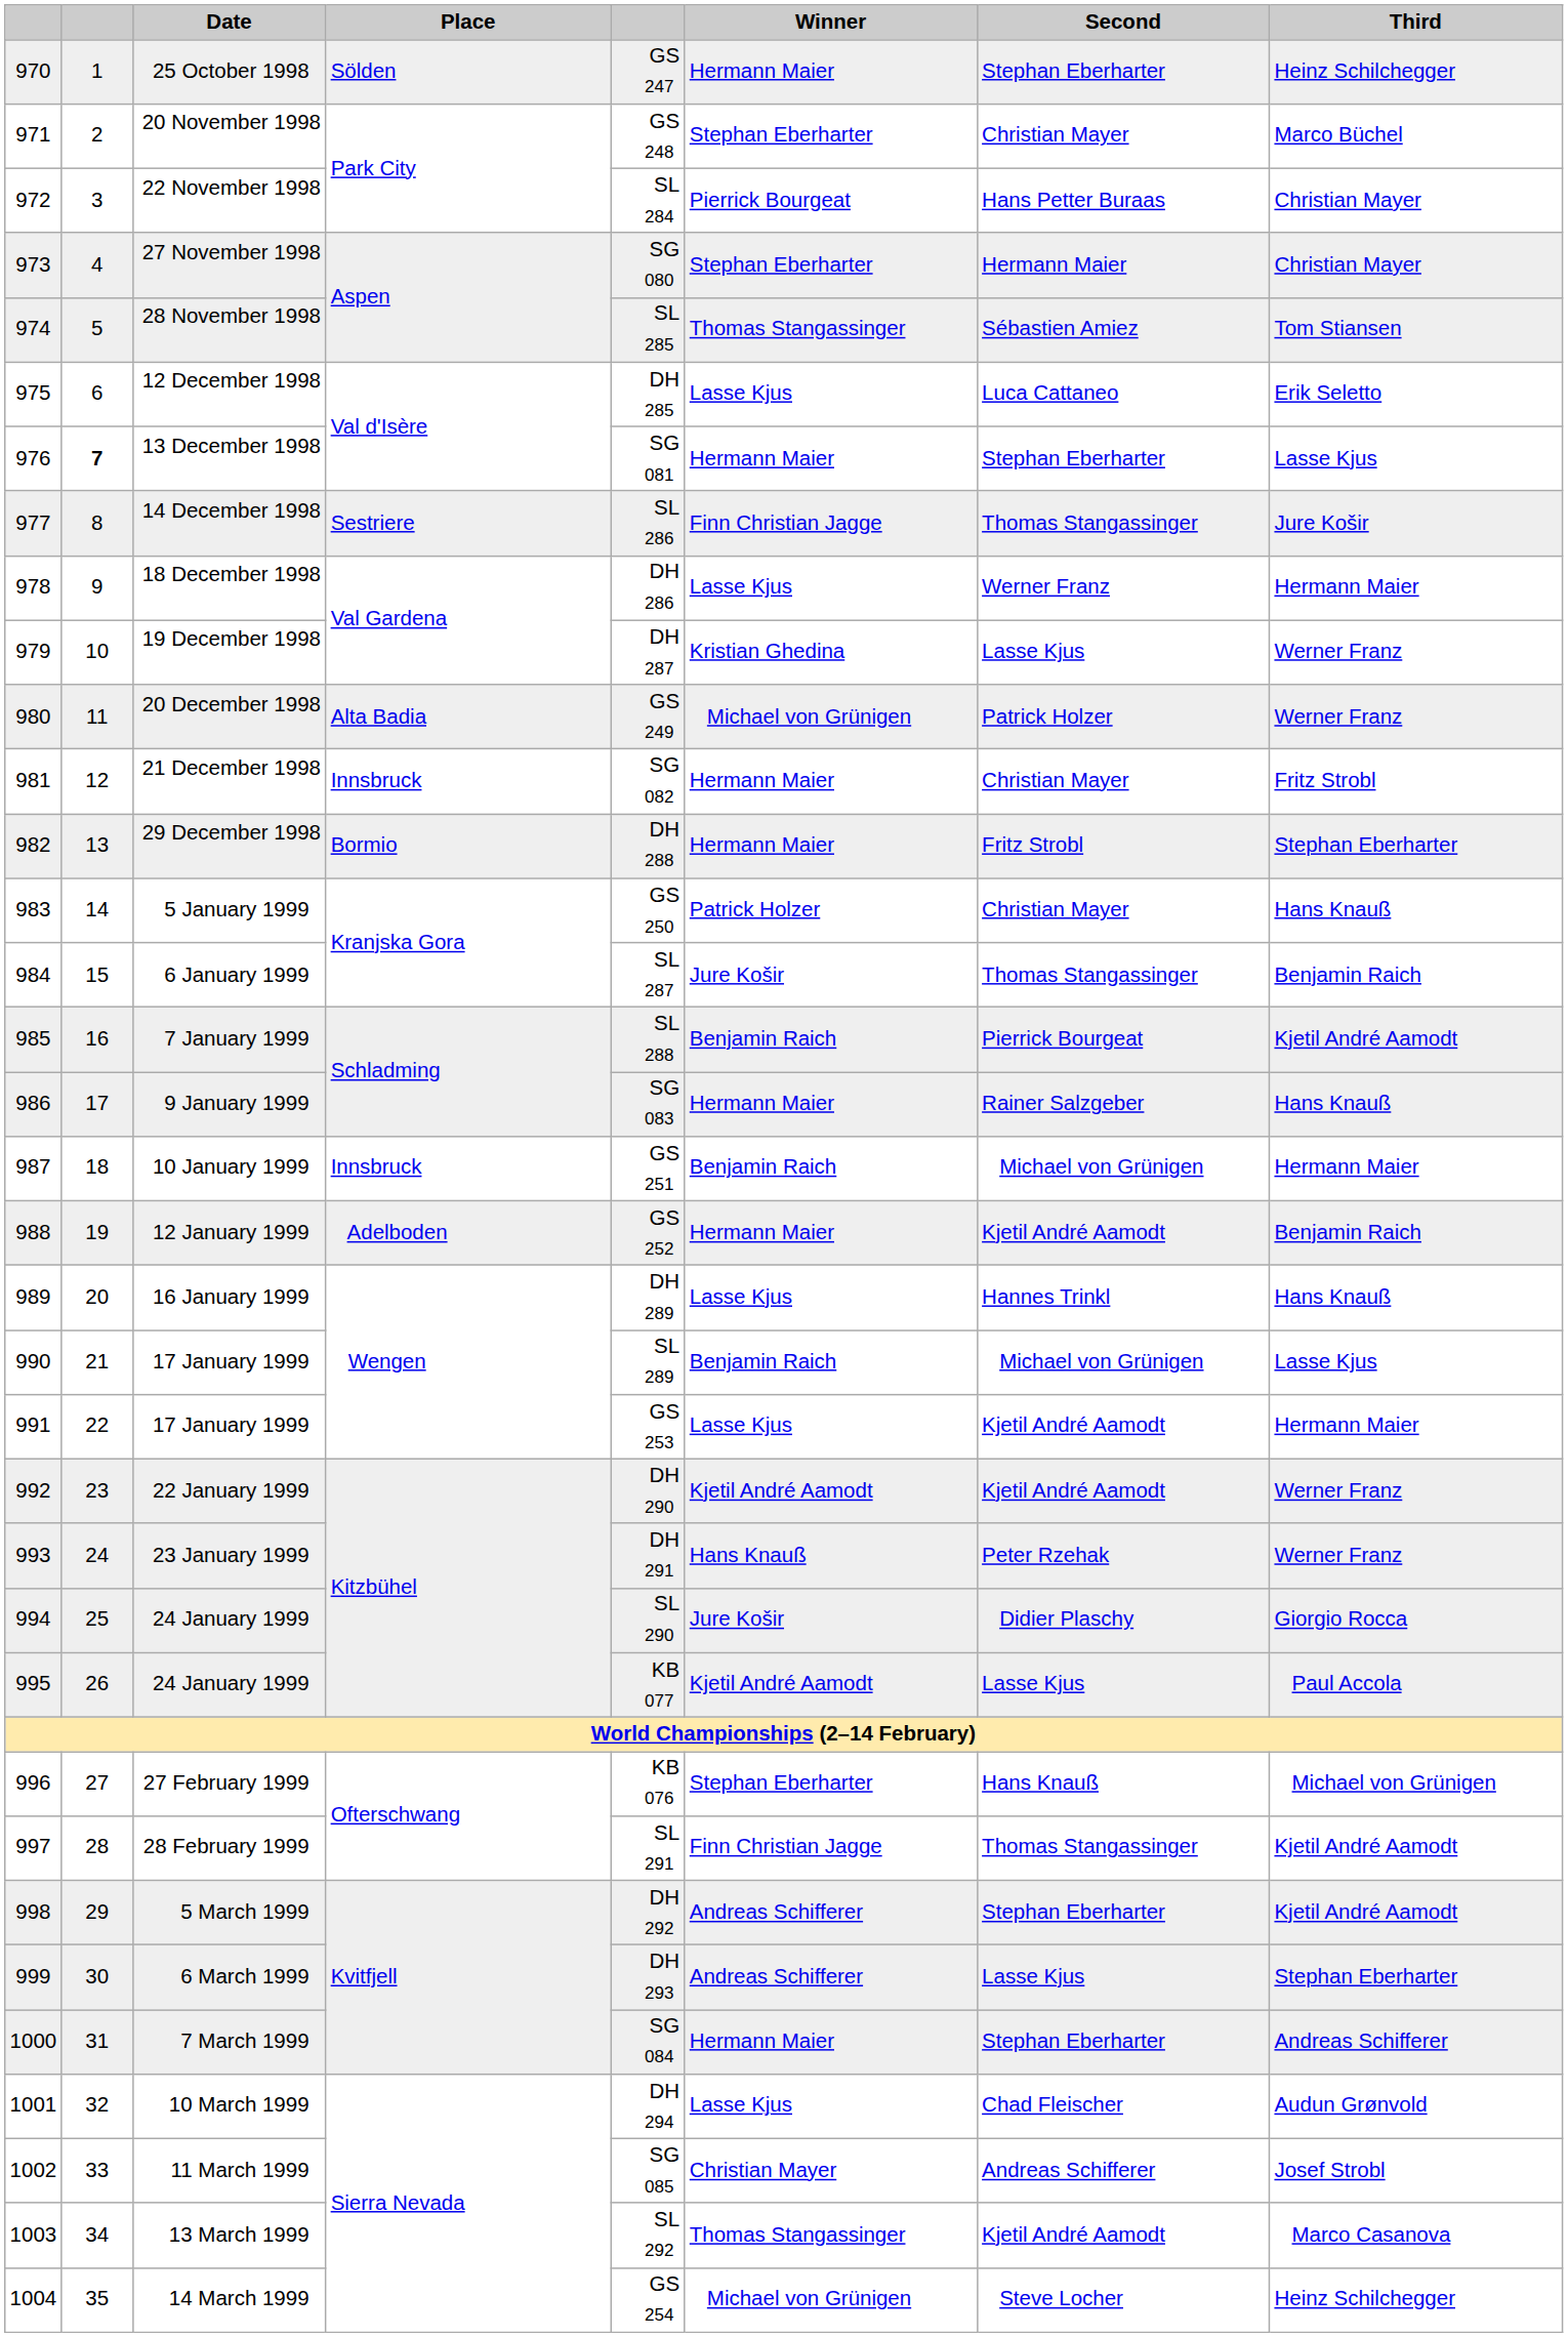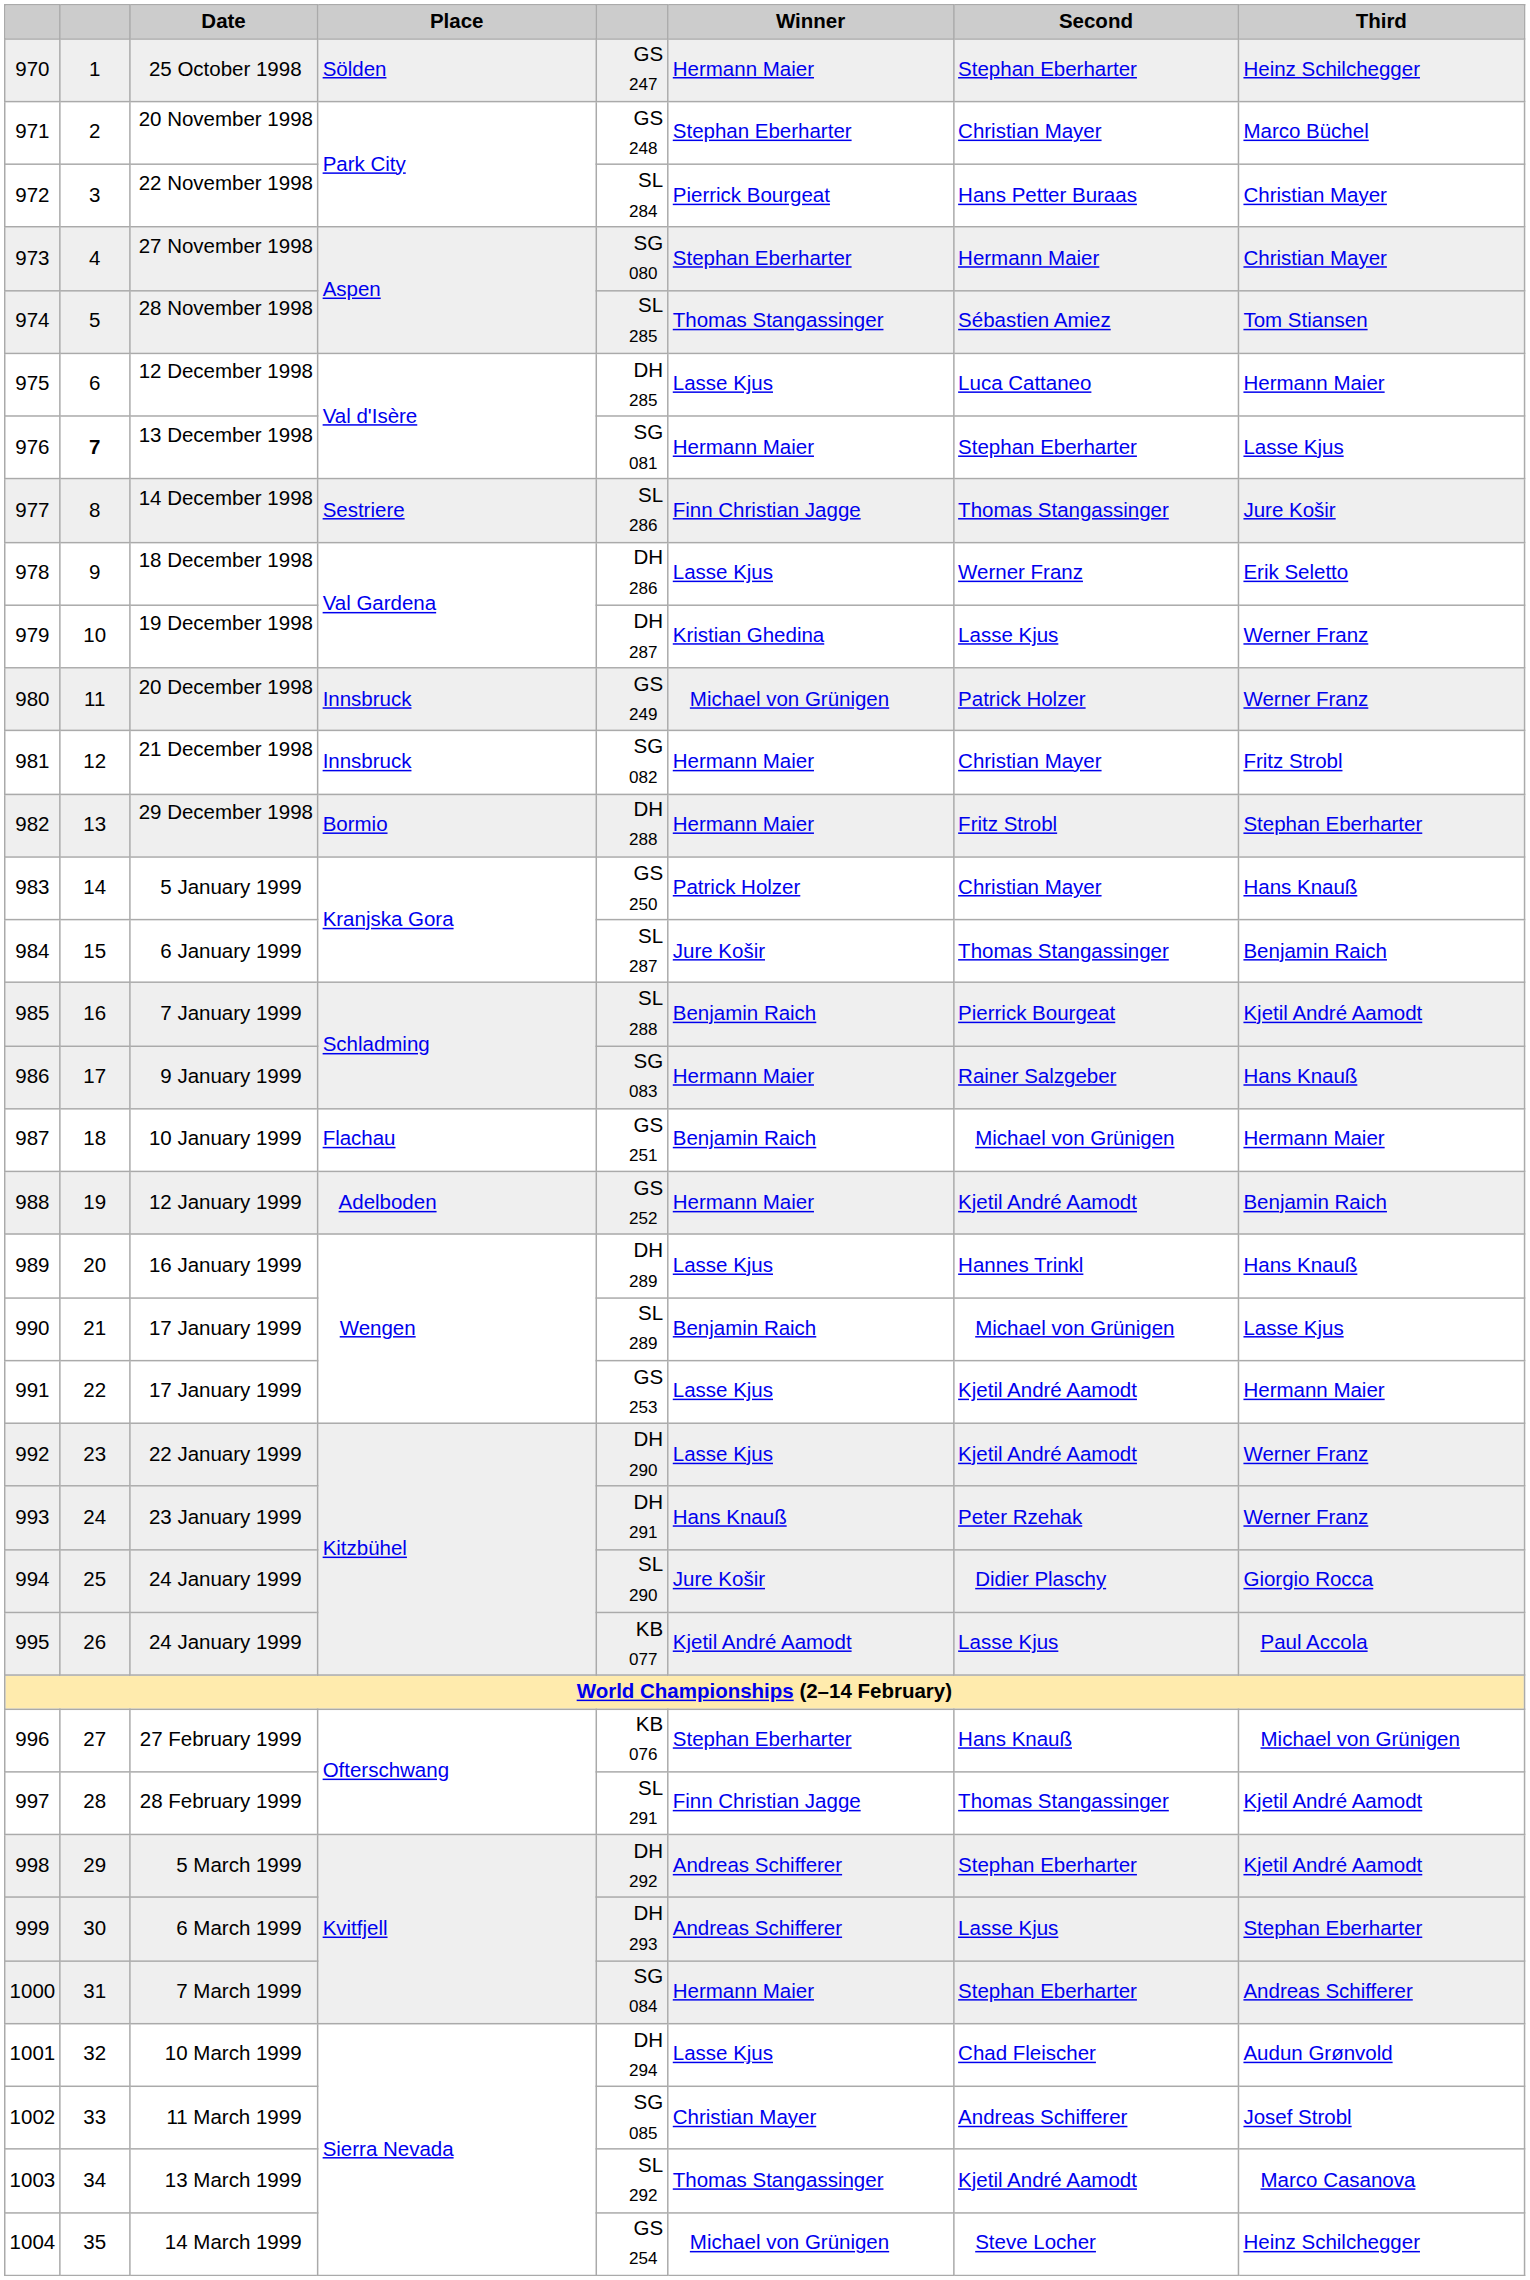12 December 1998 | Third: Erik Seletto -> Hermann Maier
18 December 1998 | Third: Hermann Maier -> Erik Seletto
20 December 1998 | Place: Alta Badia -> Innsbruck
10 January 1999 | Place: Innsbruck -> Flachau
22 January 1999 | Winner: Kjetil André Aamodt -> Lasse Kjus
